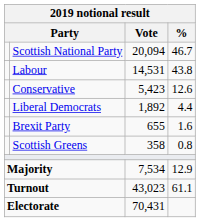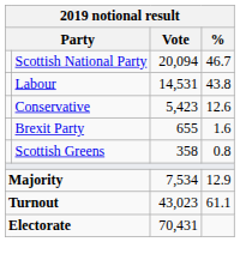- row: Liberal Democrats | 1,892 | 4.4
